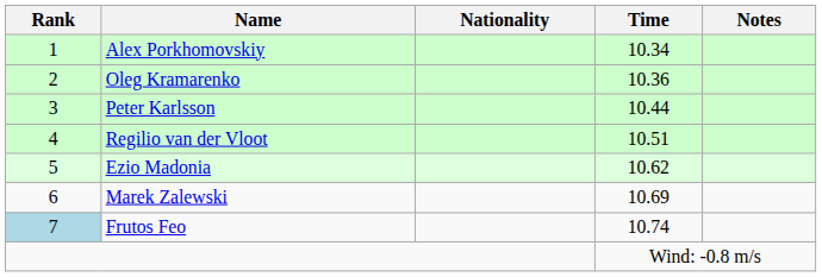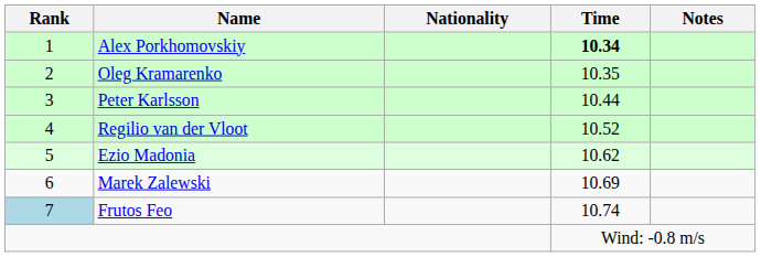Alex Porkhomovskiy | Time: normal -> bold
Oleg Kramarenko | Time: 10.36 -> 10.35
Regilio van der Vloot | Time: 10.51 -> 10.52
